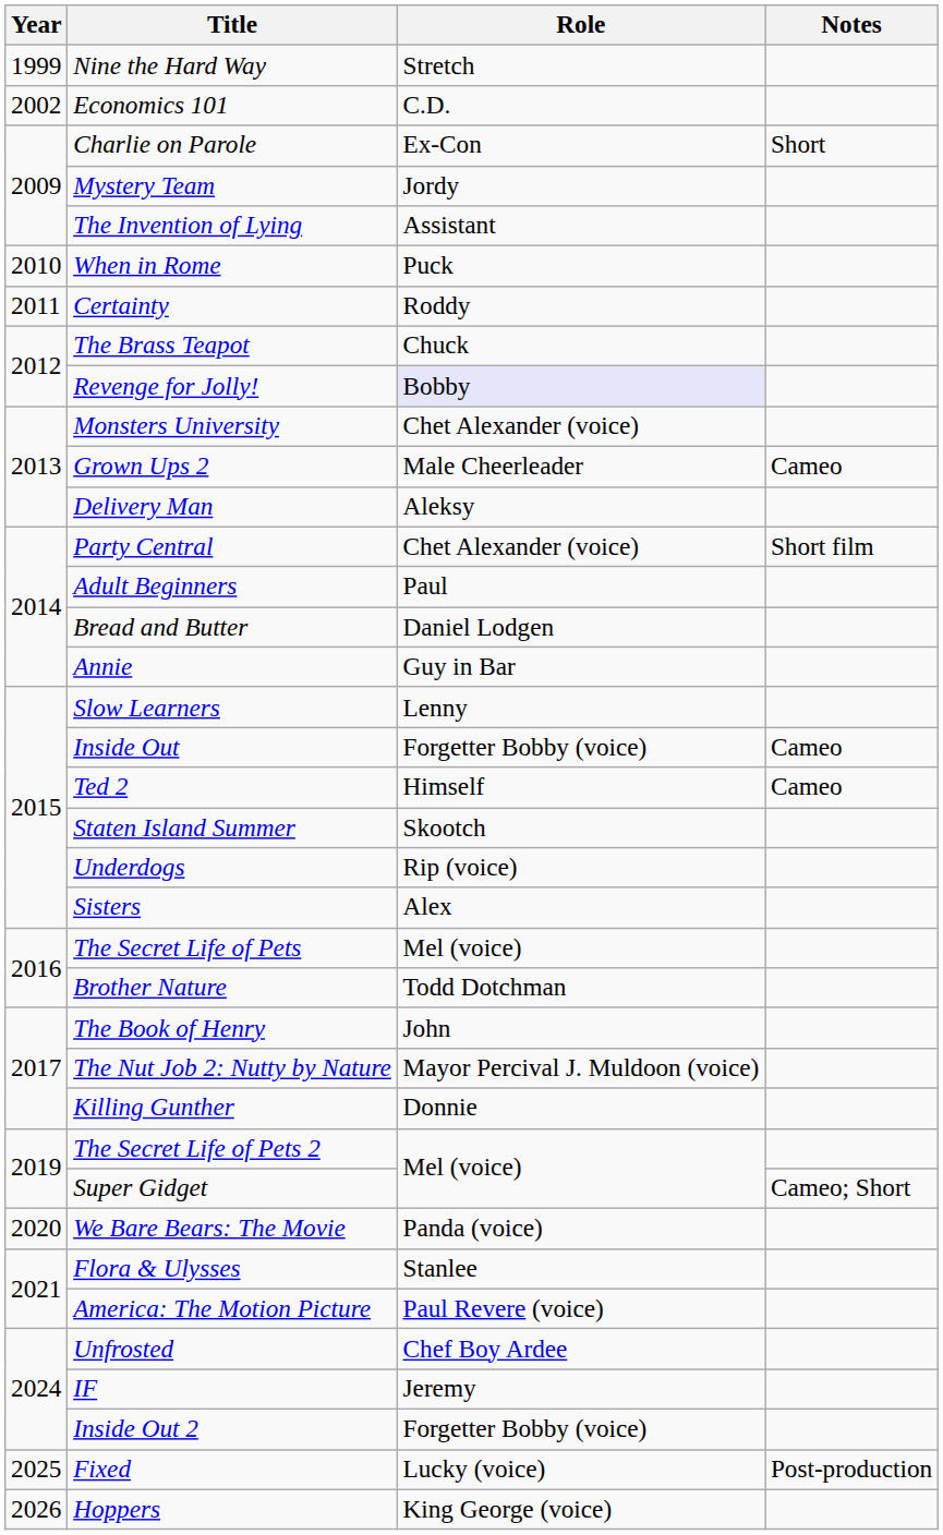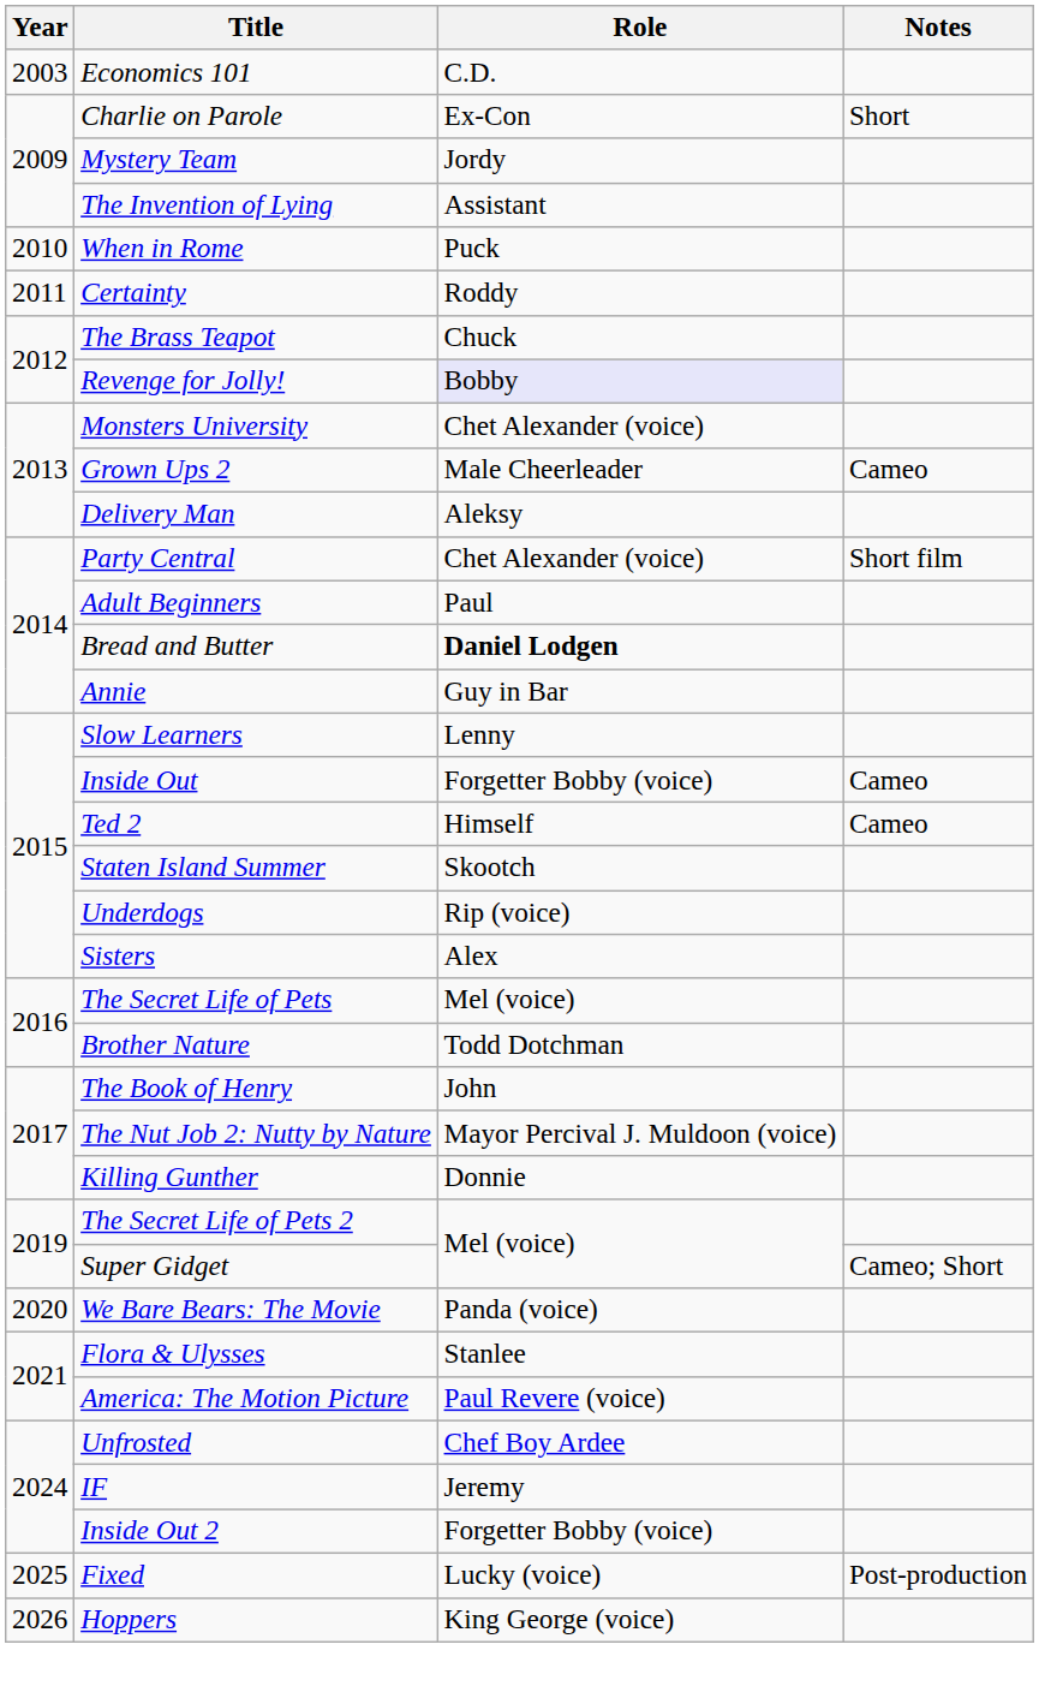- row: 1999 | Nine the Hard Way | Stretch
Economics 101 | Year: 2002 -> 2003
Bread and Butter | Role: normal -> bold
